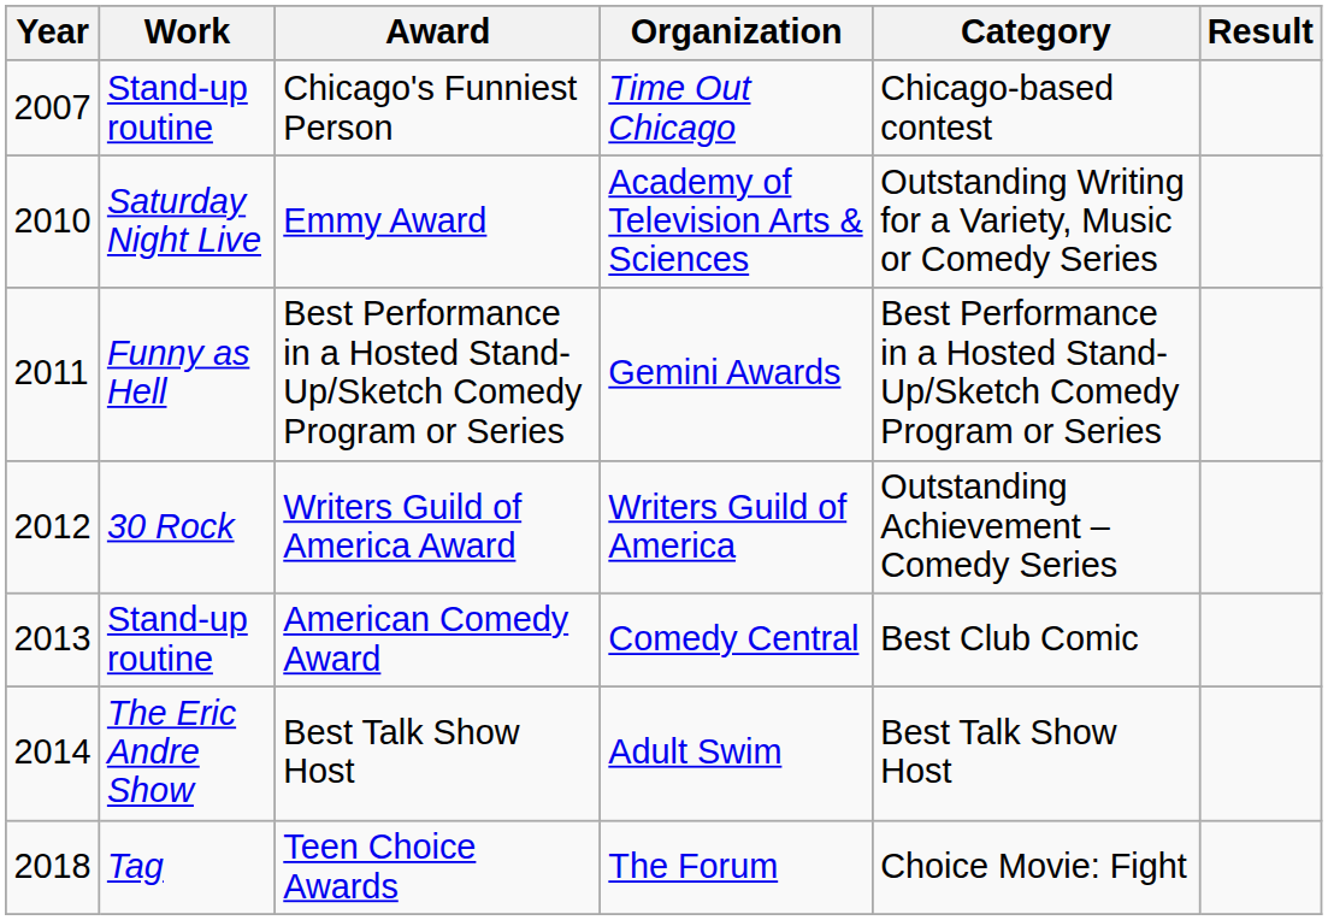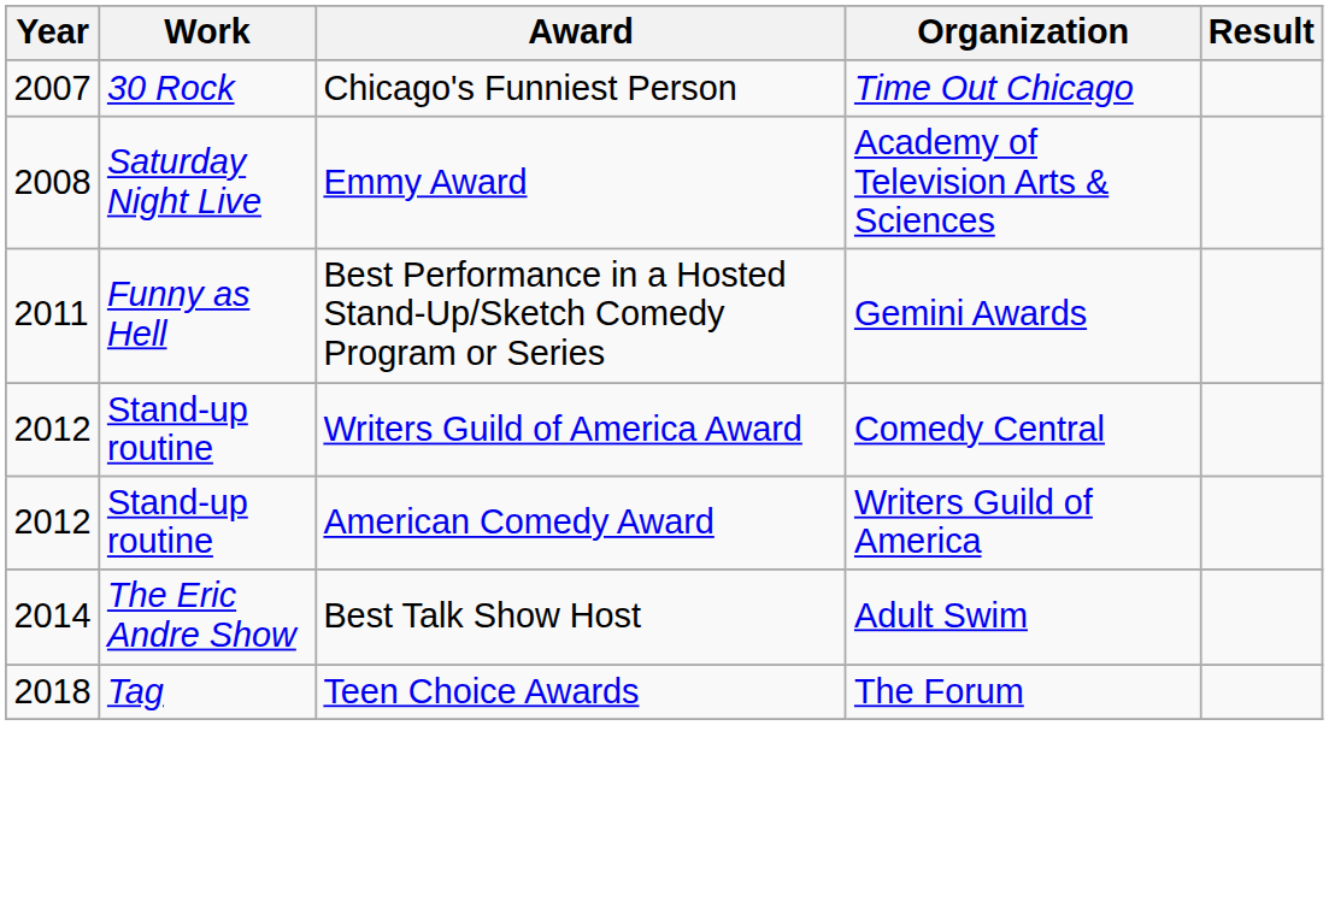- column: Category | Chicago-based contest | Outstanding Writing for a Variety, Music or Comedy Series | Best Performance in a Hosted Stand-Up/Sketch Comedy Program or Series | Outstanding Achievement – Comedy Series | Best Club Comic | Best Talk Show Host | Choice Movie: Fight
Chicago's Funniest Person | Work: Stand-up routine -> 30 Rock
Emmy Award | Year: 2010 -> 2008
Writers Guild of America Award | Work: 30 Rock -> Stand-up routine
Writers Guild of America Award | Organization: Writers Guild of America -> Comedy Central
American Comedy Award | Year: 2013 -> 2012
American Comedy Award | Organization: Comedy Central -> Writers Guild of America
